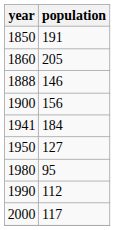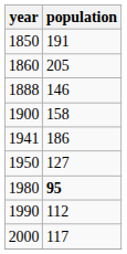1900 | population: 156 -> 158
1941 | population: 184 -> 186
1980 | population: normal -> bold
